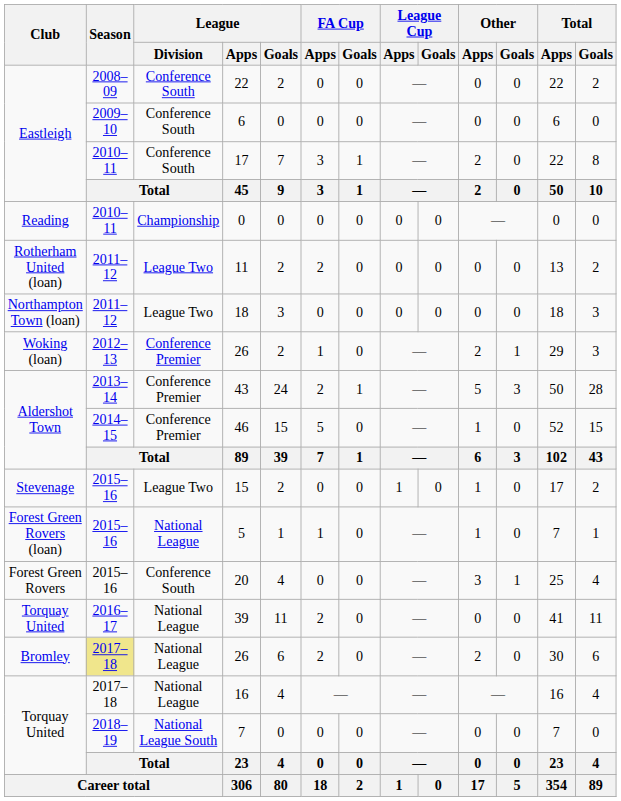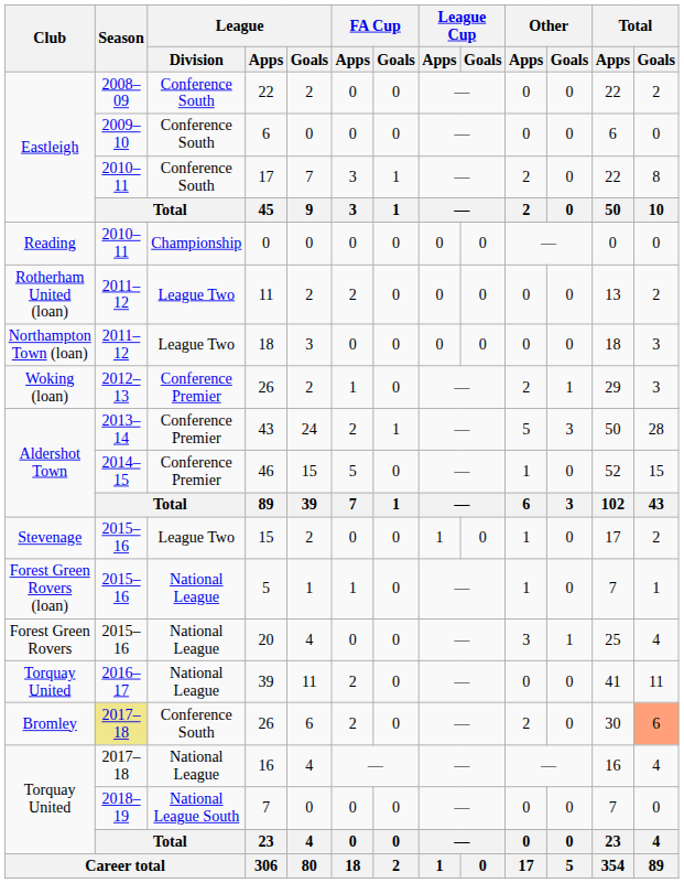20 | League / Division: Conference South -> National League
Bromley / 26 | League / Division: National League -> Conference South
Bromley / 26 | Total / Goals: no background -> lightsalmon background
